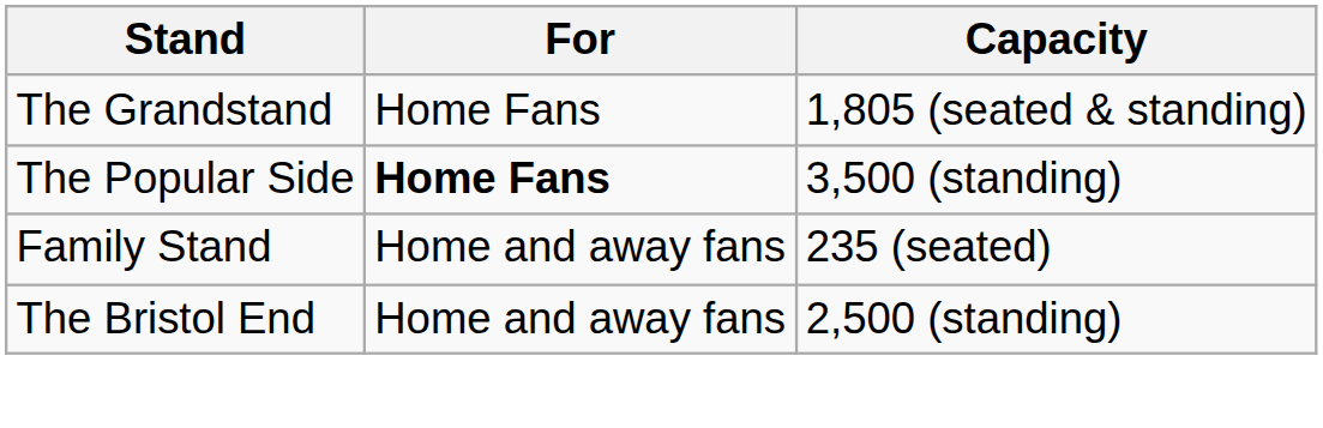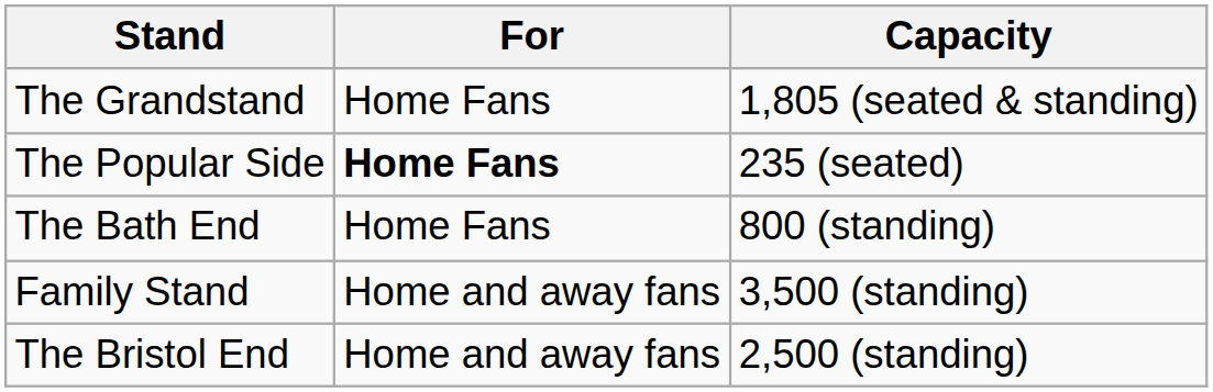The Popular Side | Capacity: 3,500 (standing) -> 235 (seated)
+ row: The Bath End | Home Fans | 800 (standing)
Family Stand | Capacity: 235 (seated) -> 3,500 (standing)
